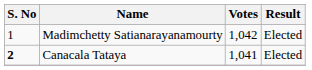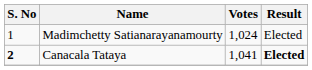Madimchetty Satianarayanamourty | Votes: 1,042 -> 1,024
Canacala Tataya | Result: normal -> bold
